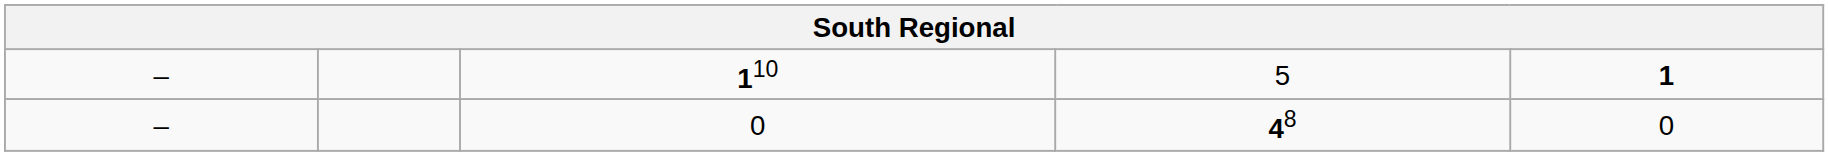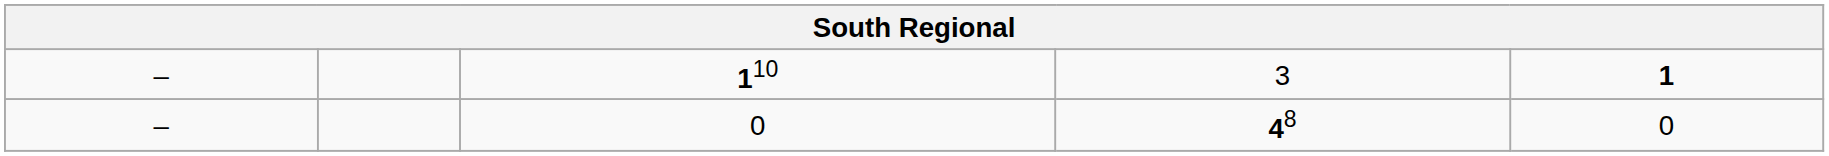110 | column 4: 5 -> 3
